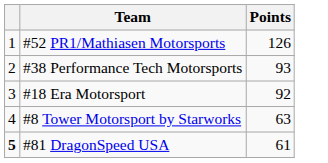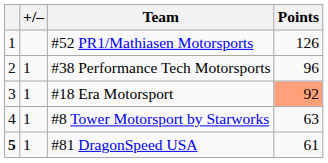+ column: +/– | 1 | 1 | 1 | 1
#38 Performance Tech Motorsports | Points: 93 -> 96
#18 Era Motorsport | Points: no background -> lightsalmon background
